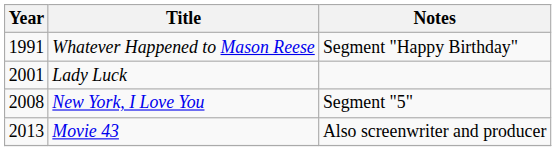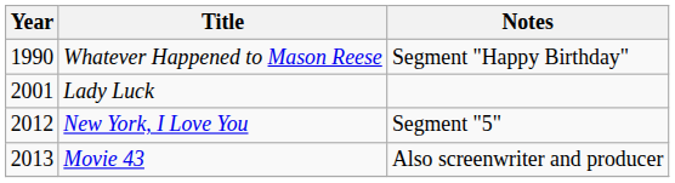Whatever Happened to Mason Reese | Year: 1991 -> 1990
New York, I Love You | Year: 2008 -> 2012
